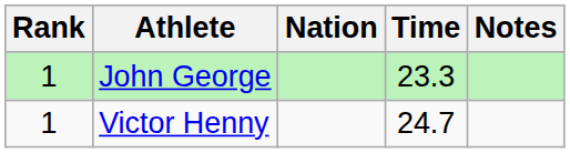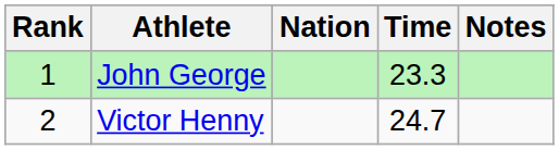Victor Henny | Rank: 1 -> 2
